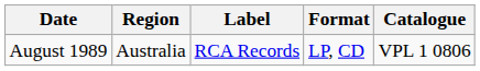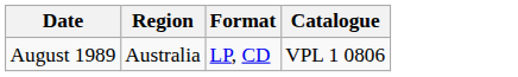- column: Label | RCA Records
